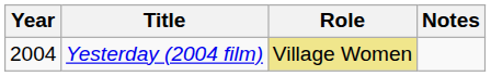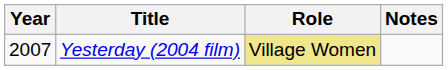Yesterday (2004 film) | Year: 2004 -> 2007
